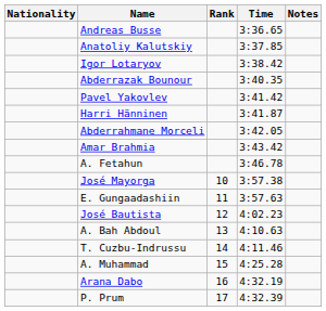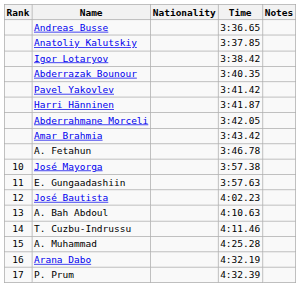columns swapped: Rank <-> Nationality
